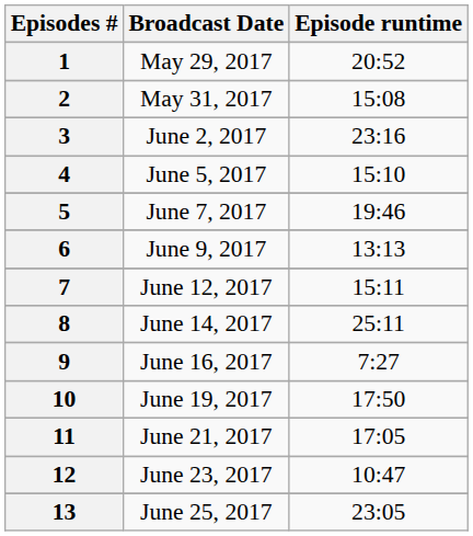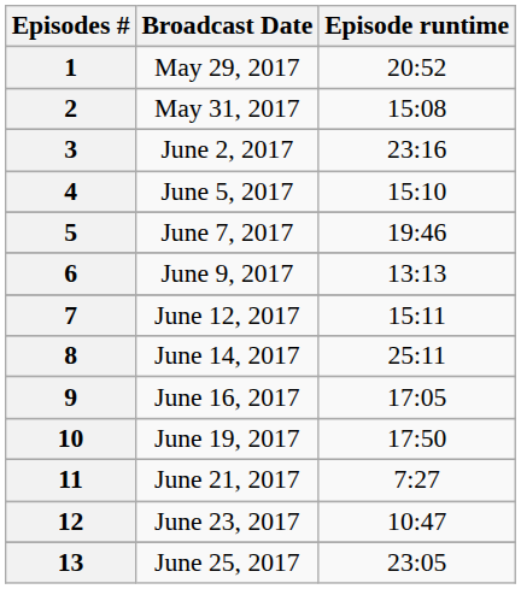9 | Episode runtime: 7:27 -> 17:05
11 | Episode runtime: 17:05 -> 7:27
